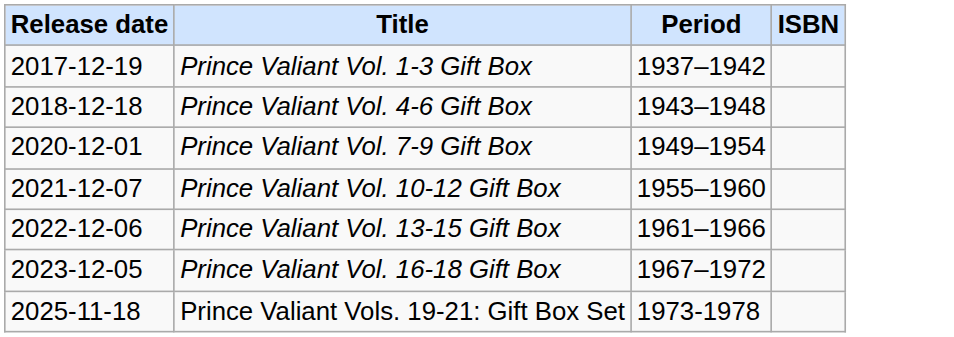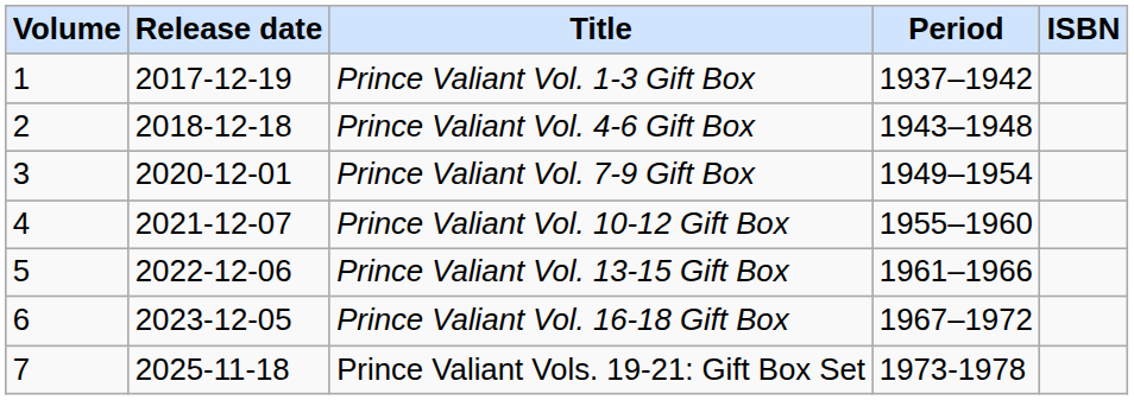+ column: Volume | 1 | 2 | 3 | 4 | 5 | 6 | 7
